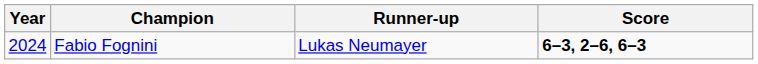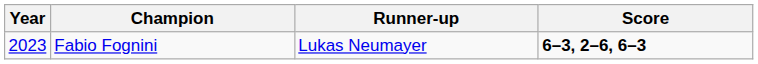Fabio Fognini | Year: 2024 -> 2023
